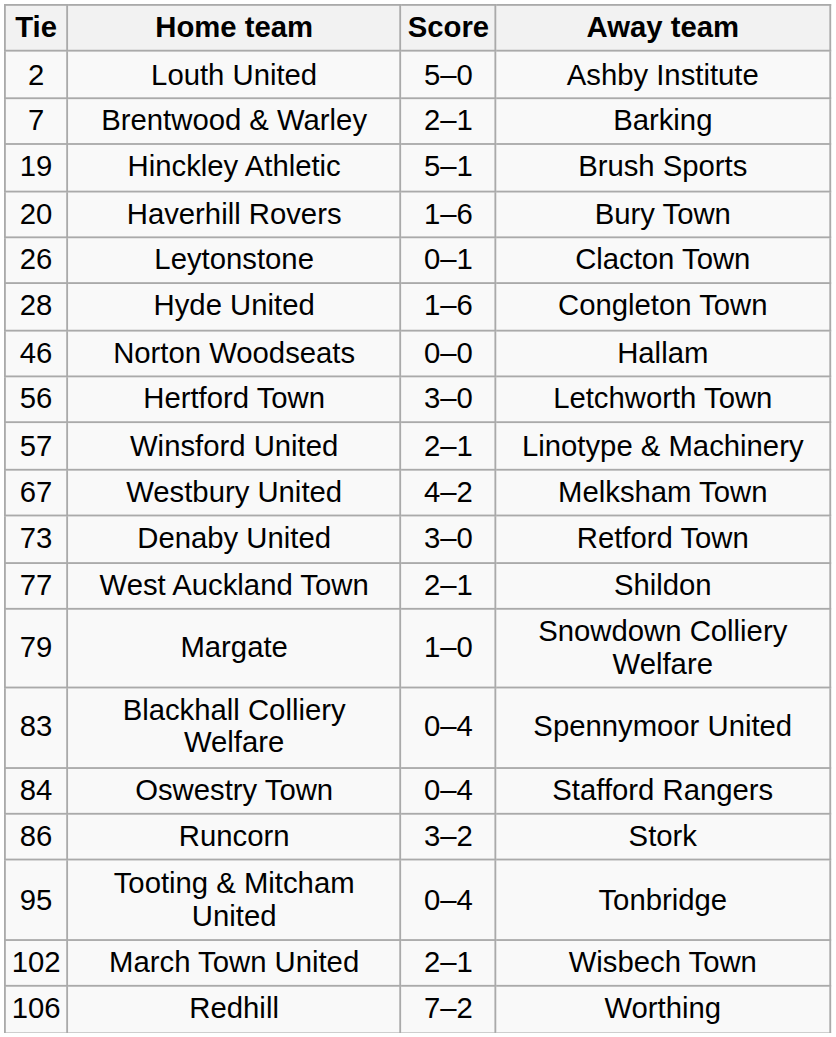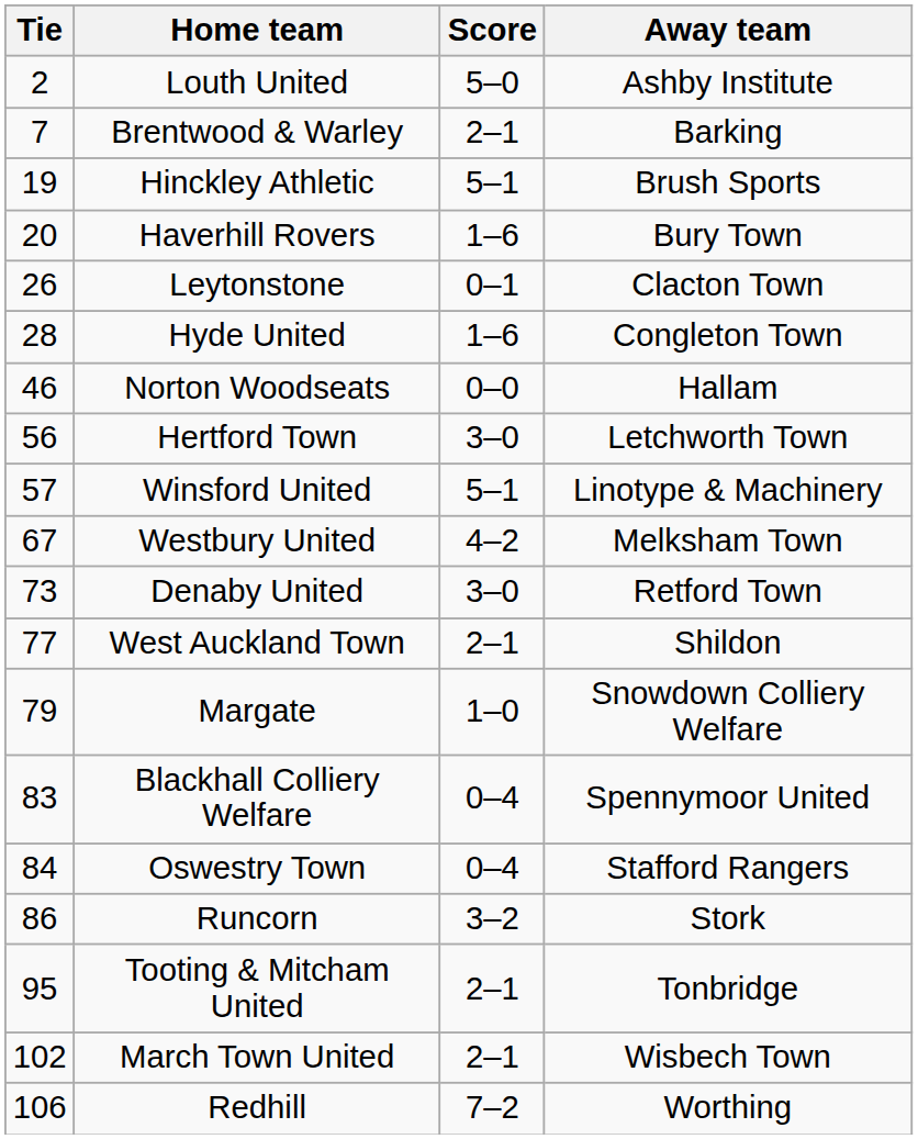Winsford United | Score: 2–1 -> 5–1
Tooting & Mitcham United | Score: 0–4 -> 2–1
